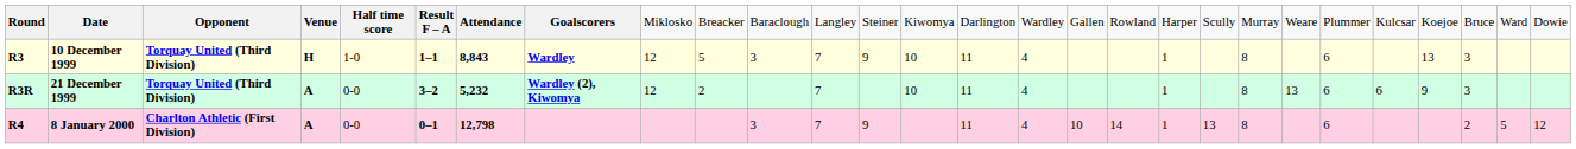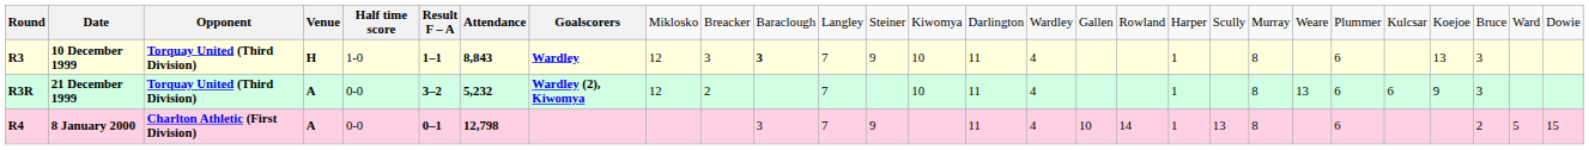10 December 1999 | column 10: 5 -> 3
10 December 1999 | column 11: normal -> bold
8 January 2000 | column 28: 12 -> 15
